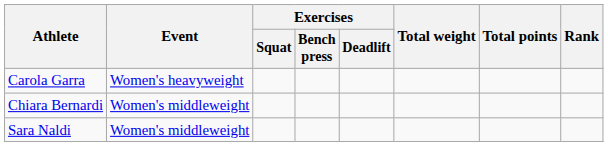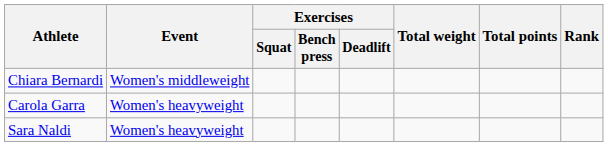rows swapped: Carola Garra <-> Chiara Bernardi
Sara Naldi | Event: Women's middleweight -> Women's heavyweight
